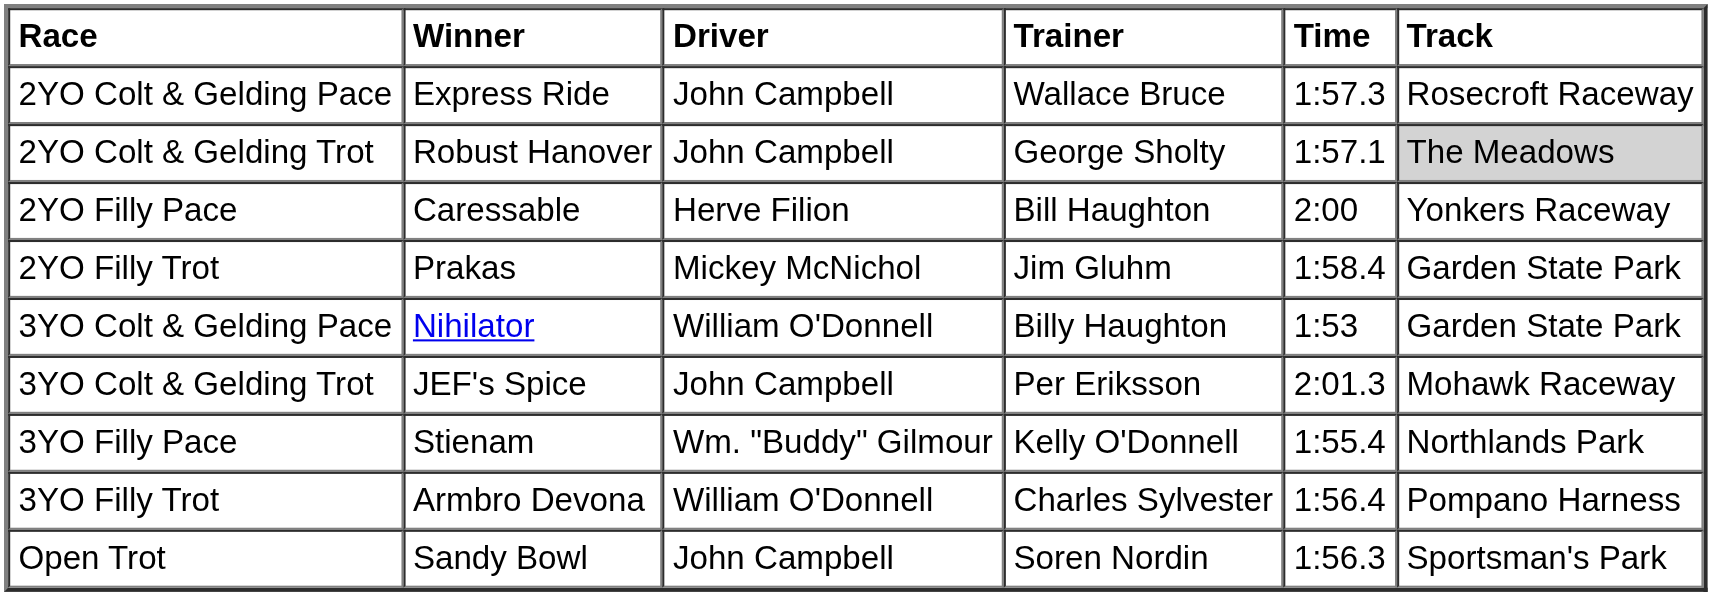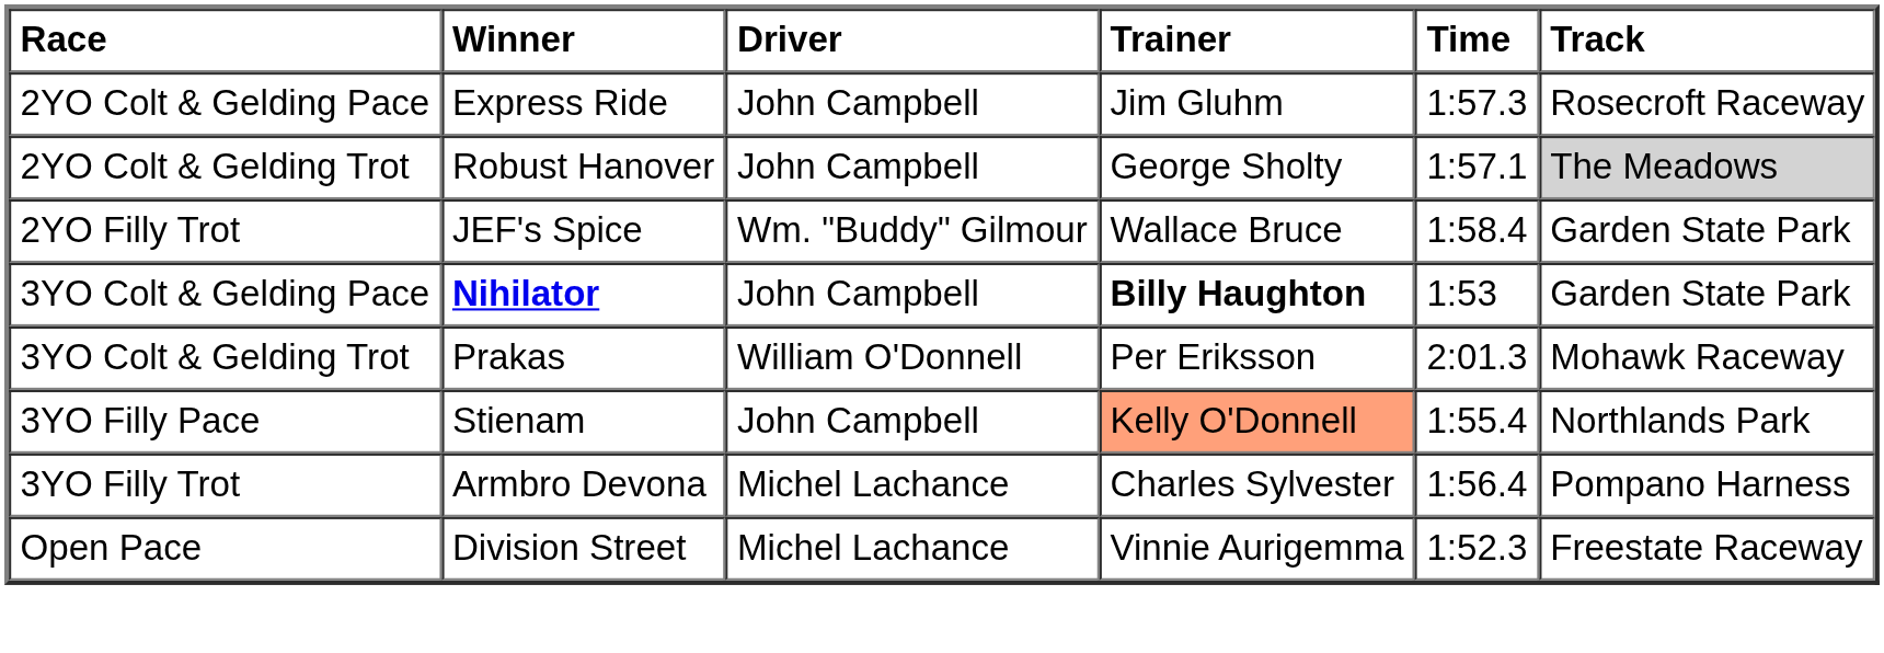2YO Colt & Gelding Pace | Trainer: Wallace Bruce -> Jim Gluhm
- row: 2YO Filly Pace | Caressable | Herve Filion | Bill Haughton | 2:00 | Yonkers Raceway
2YO Filly Trot | Winner: Prakas -> JEF's Spice
2YO Filly Trot | Driver: Mickey McNichol -> Wm. "Buddy" Gilmour
2YO Filly Trot | Trainer: Jim Gluhm -> Wallace Bruce
3YO Colt & Gelding Pace | Winner: normal -> bold
3YO Colt & Gelding Pace | Driver: William O'Donnell -> John Campbell
3YO Colt & Gelding Pace | Trainer: normal -> bold
3YO Colt & Gelding Trot | Winner: JEF's Spice -> Prakas
3YO Colt & Gelding Trot | Driver: John Campbell -> William O'Donnell
3YO Filly Pace | Driver: Wm. "Buddy" Gilmour -> John Campbell
3YO Filly Pace | Trainer: no background -> lightsalmon background
3YO Filly Trot | Driver: William O'Donnell -> Michel Lachance
+ row: Open Pace | Division Street | Michel Lachance | Vinnie Aurigemma | 1:52.3 | Freestate Raceway
- row: Open Trot | Sandy Bowl | John Campbell | Soren Nordin | 1:56.3 | Sportsman's Park
